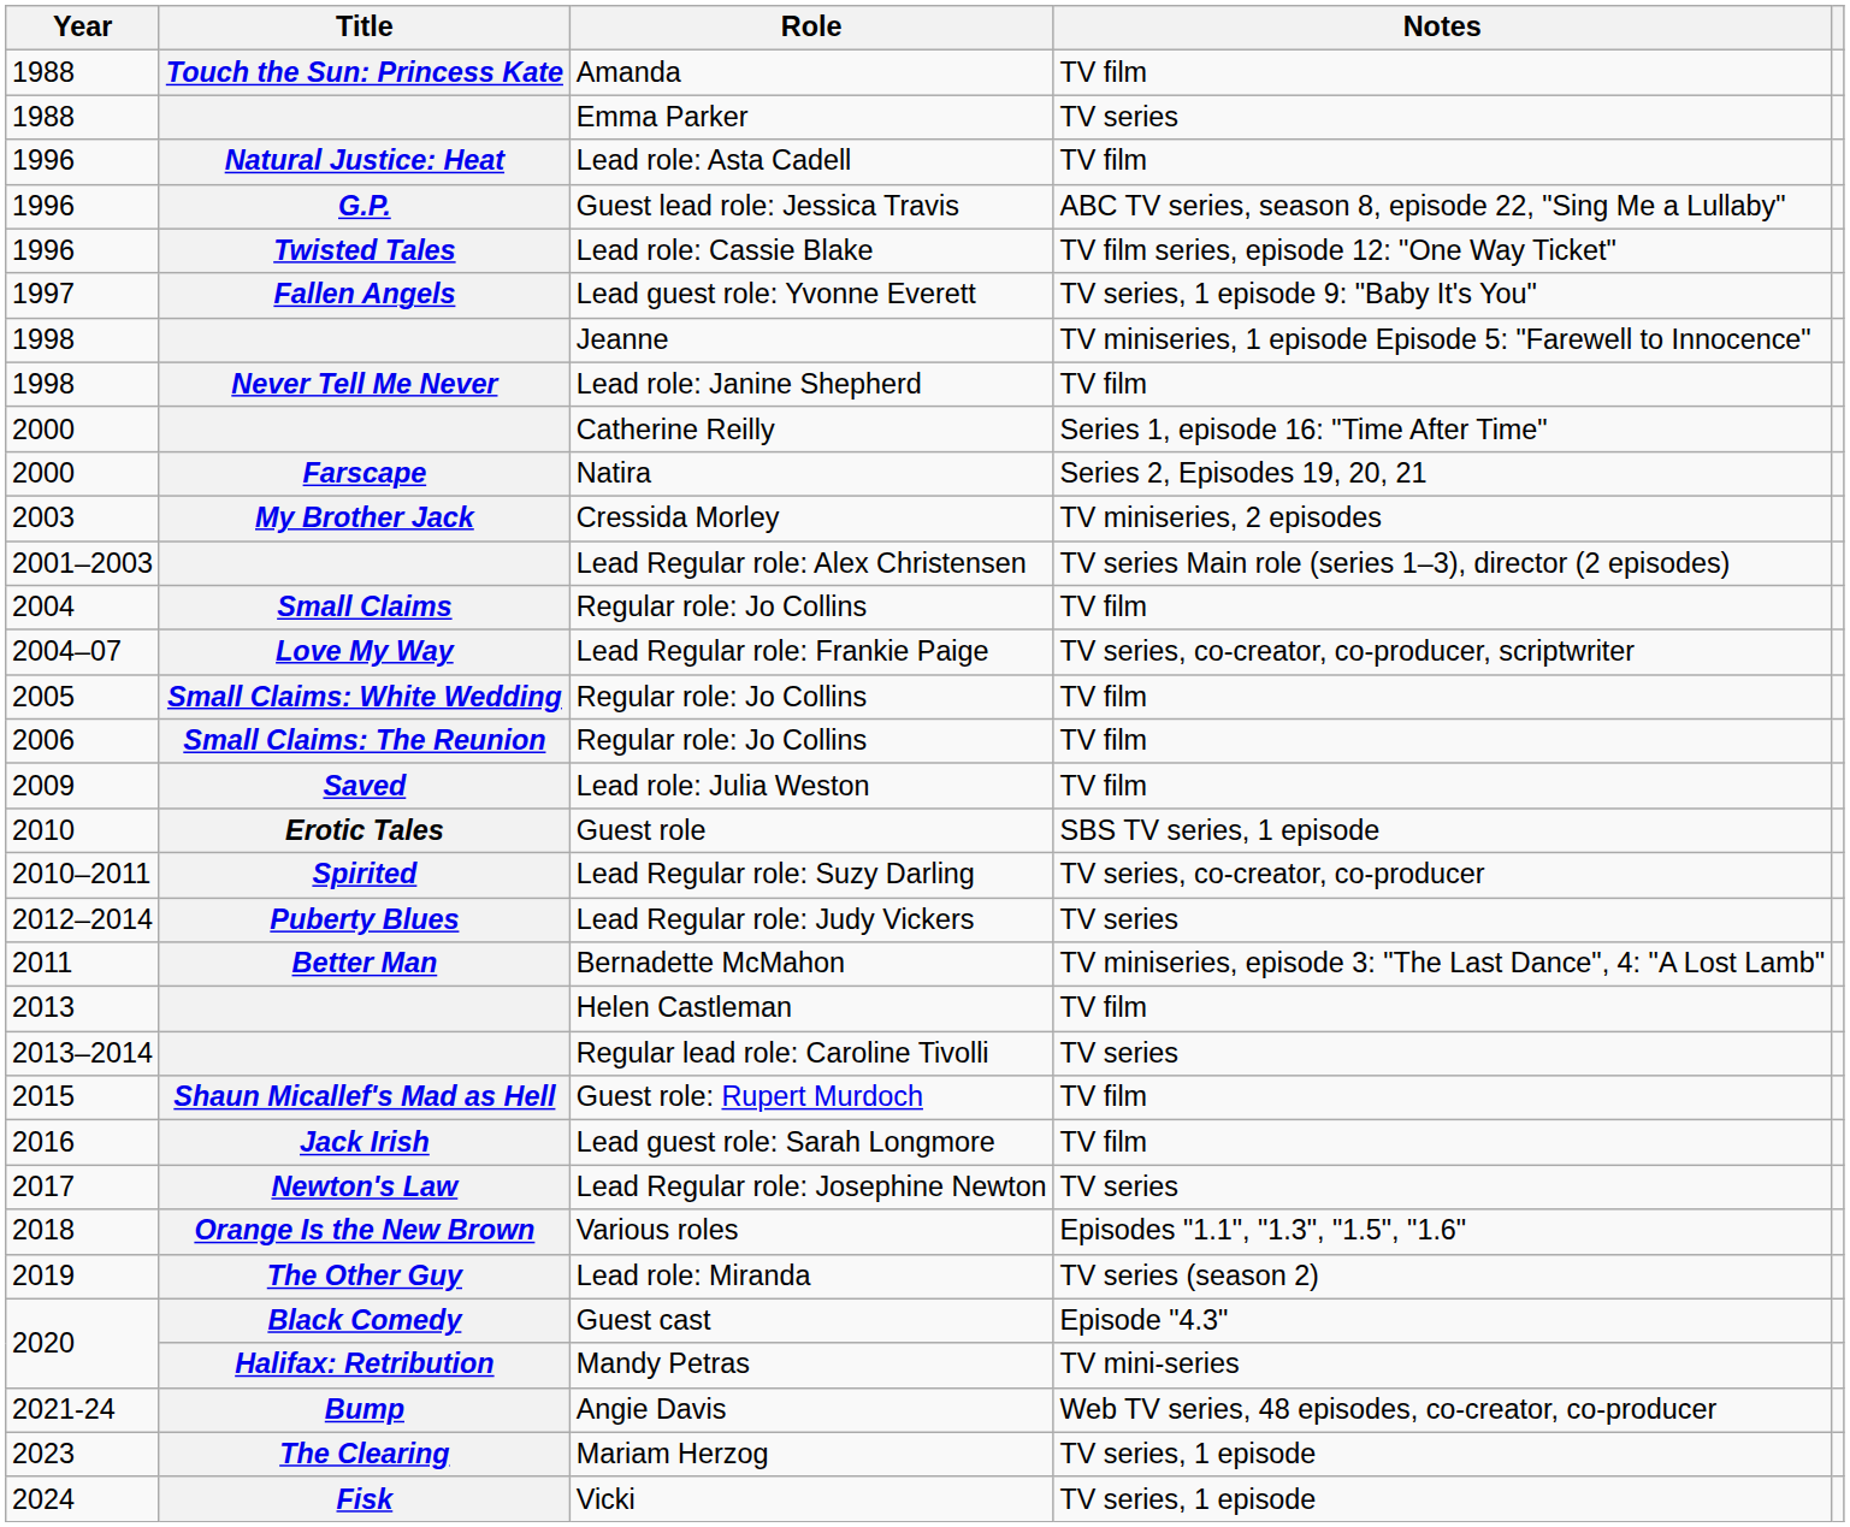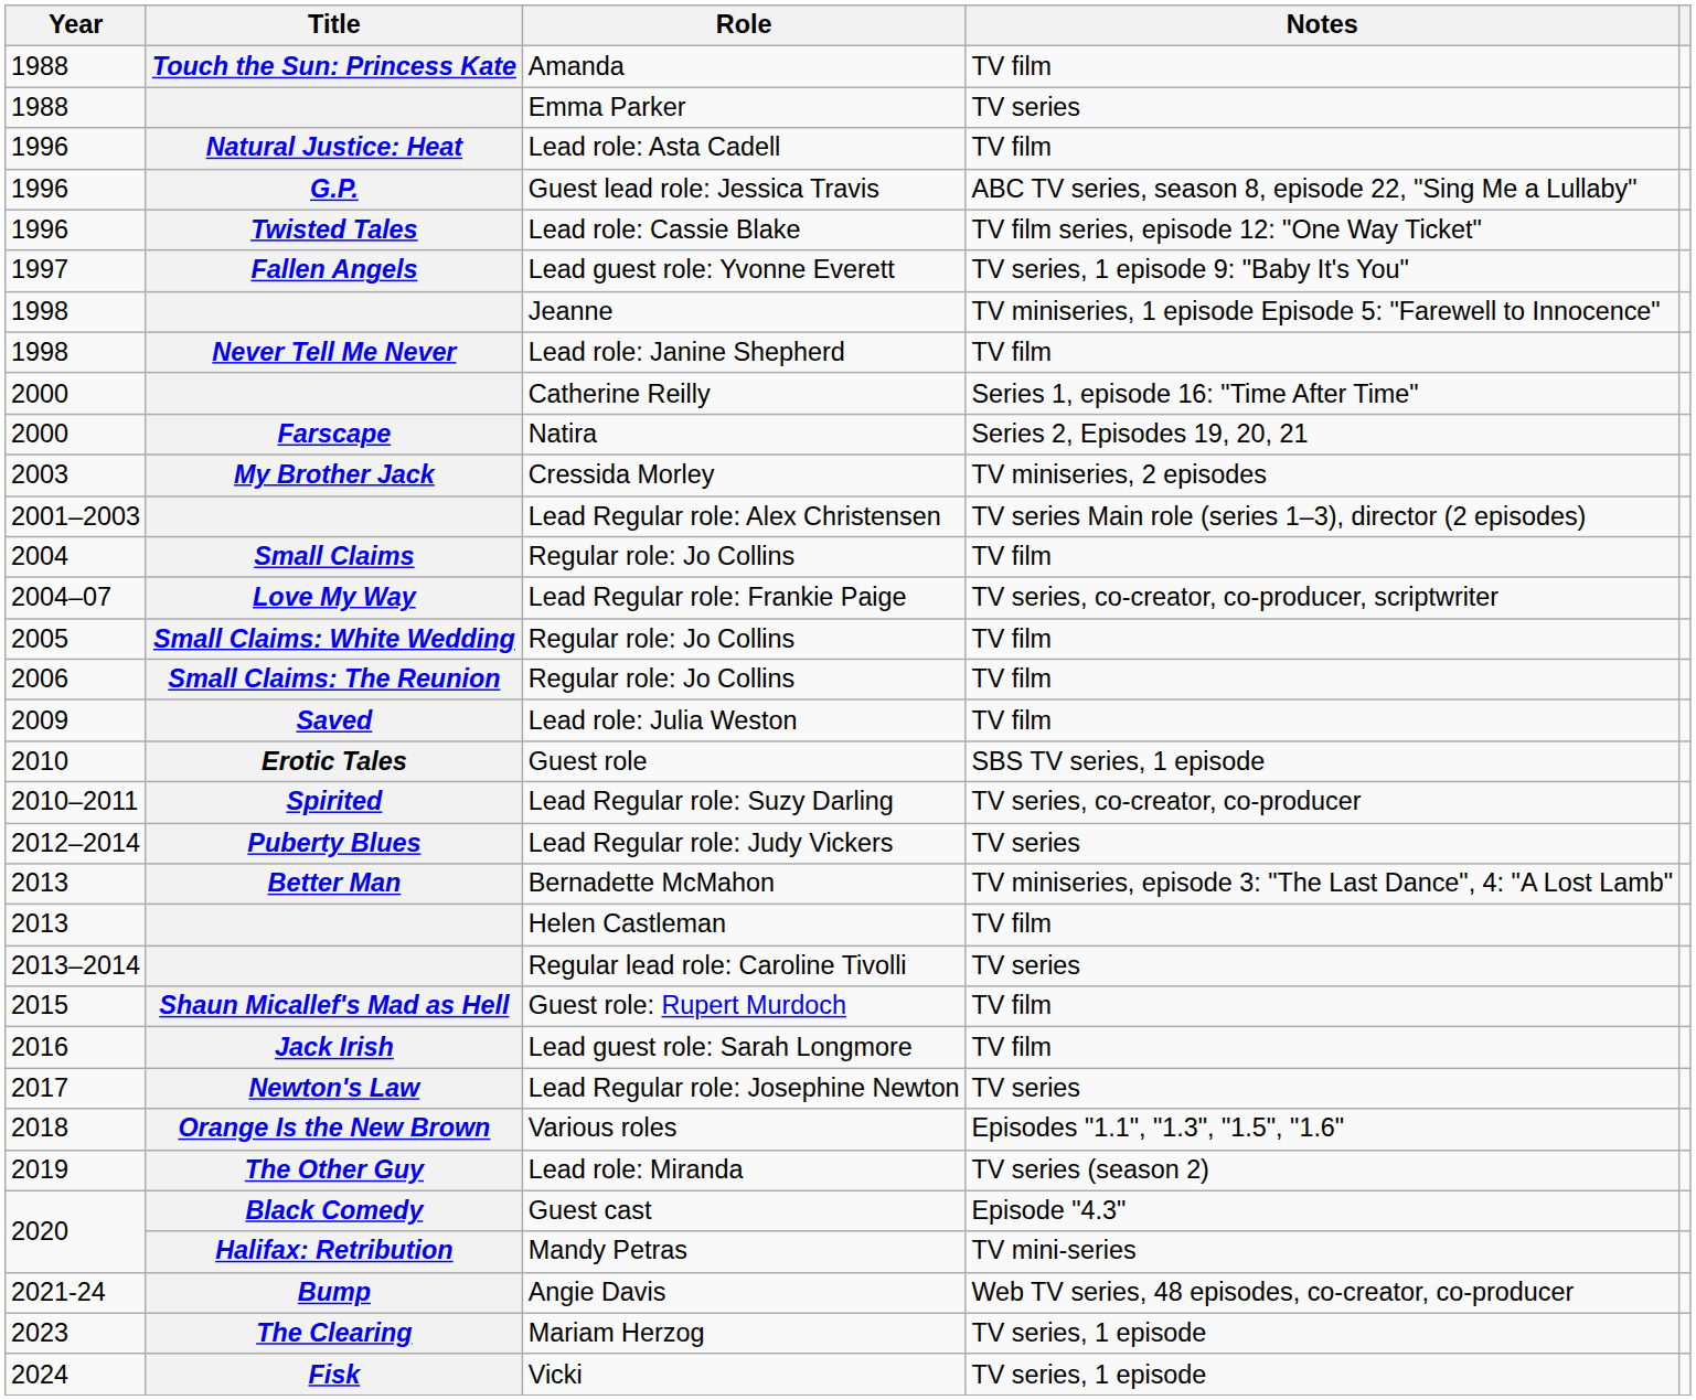Bernadette McMahon | Year: 2011 -> 2013
